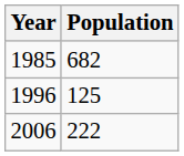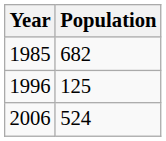2006 | Population: 222 -> 524
